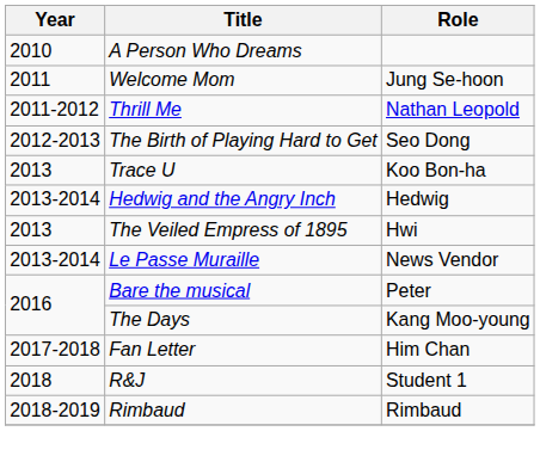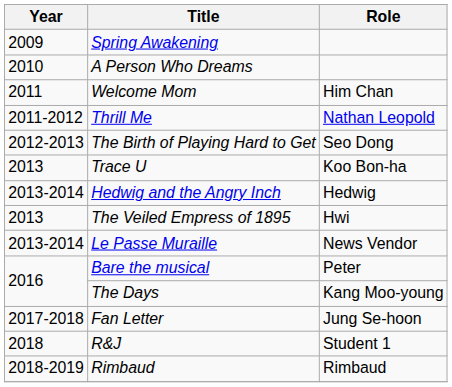+ row: 2009 | Spring Awakening
Welcome Mom | Role: Jung Se-hoon -> Him Chan
Fan Letter | Role: Him Chan -> Jung Se-hoon
